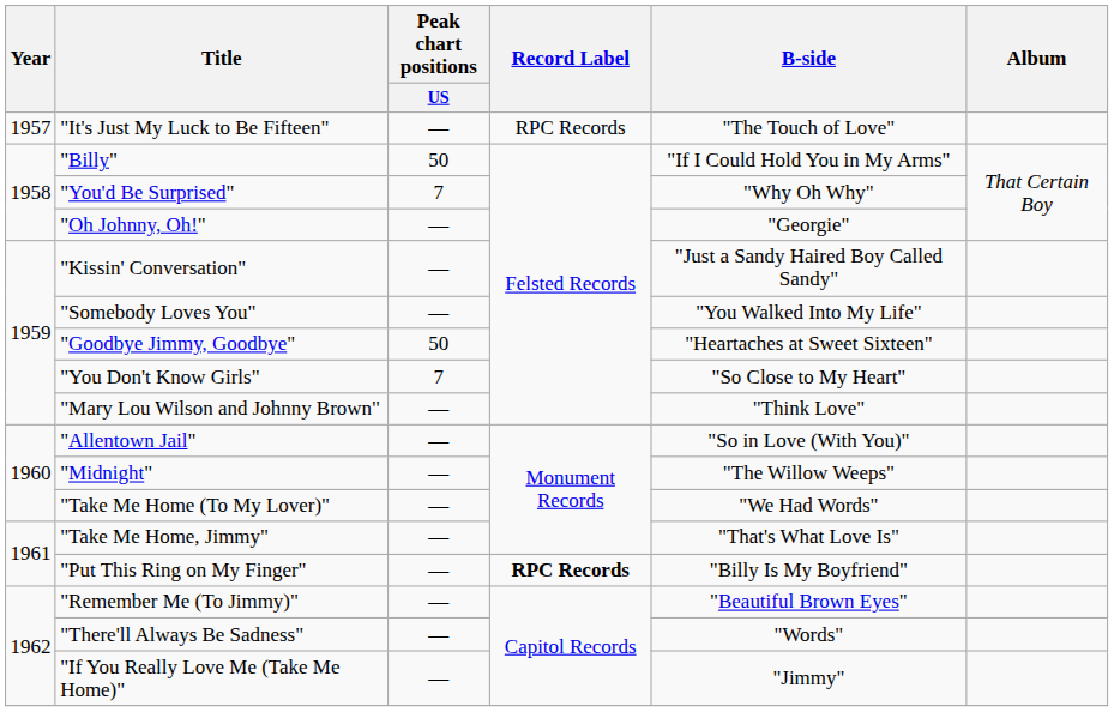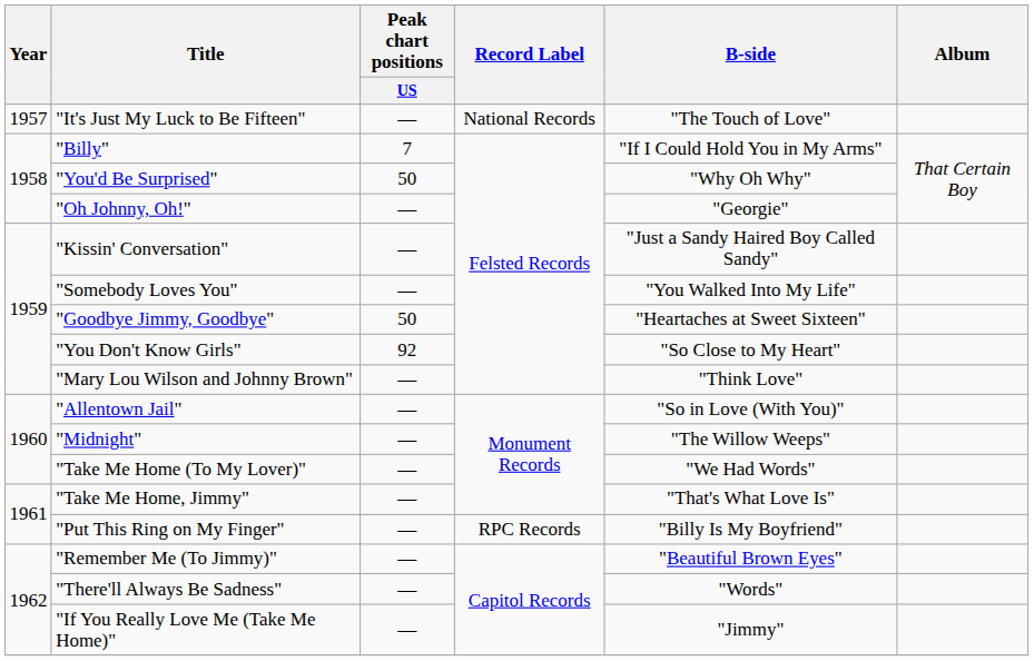"It's Just My Luck to Be Fifteen" | Record Label: RPC Records -> National Records
"Billy" | Peak chart positions / US: 50 -> 7
"You'd Be Surprised" | Peak chart positions / US: 7 -> 50
"You Don't Know Girls" | Peak chart positions / US: 7 -> 92
"Put This Ring on My Finger" | Record Label: bold -> normal
